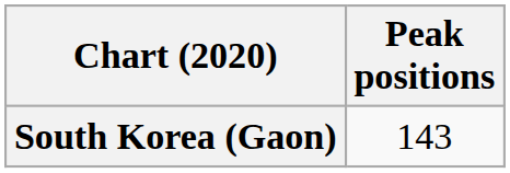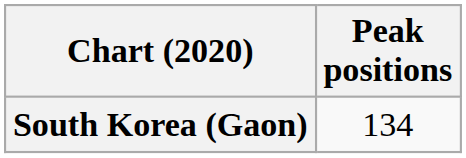South Korea (Gaon) | Peak positions: 143 -> 134
